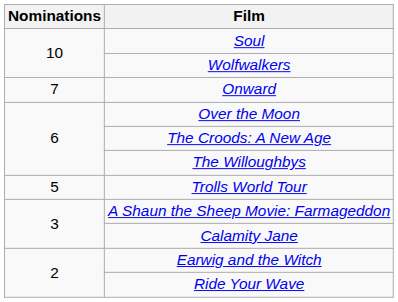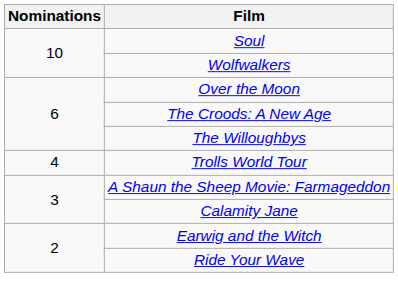- row: 7 | Onward
Trolls World Tour | Nominations: 5 -> 4
